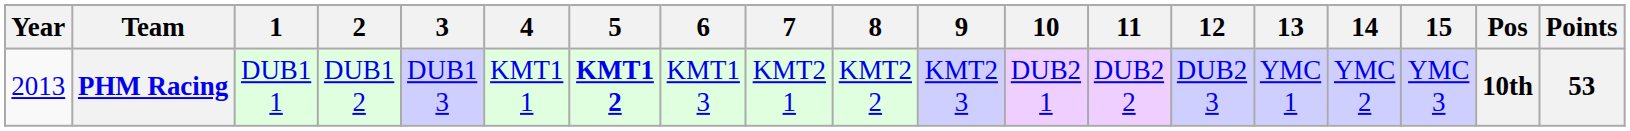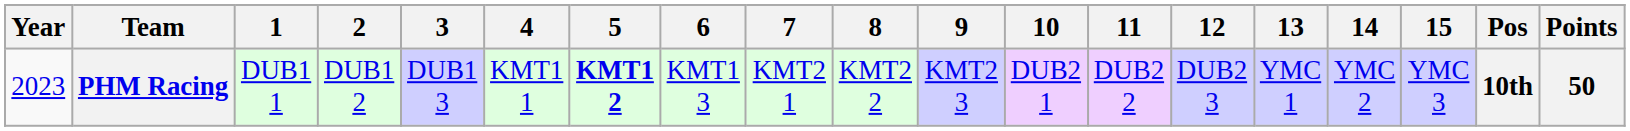PHM Racing | Year: 2013 -> 2023
PHM Racing | Points: 53 -> 50
